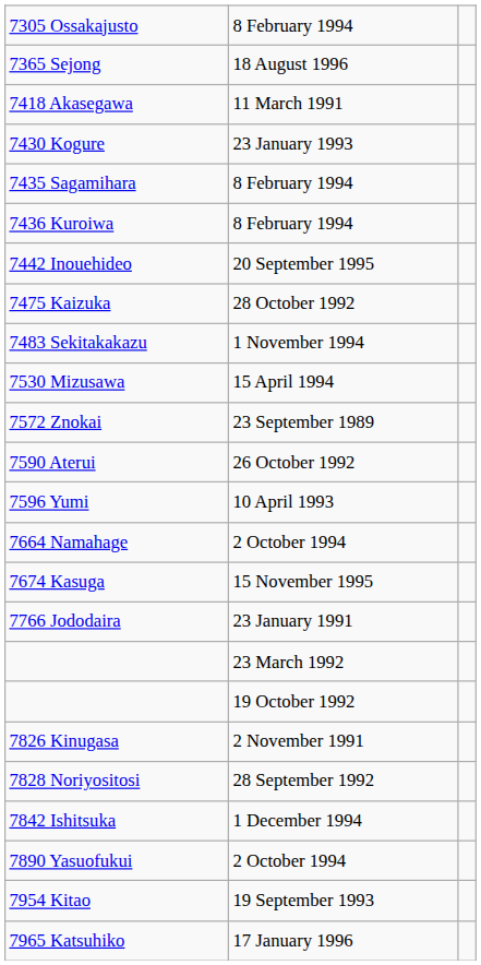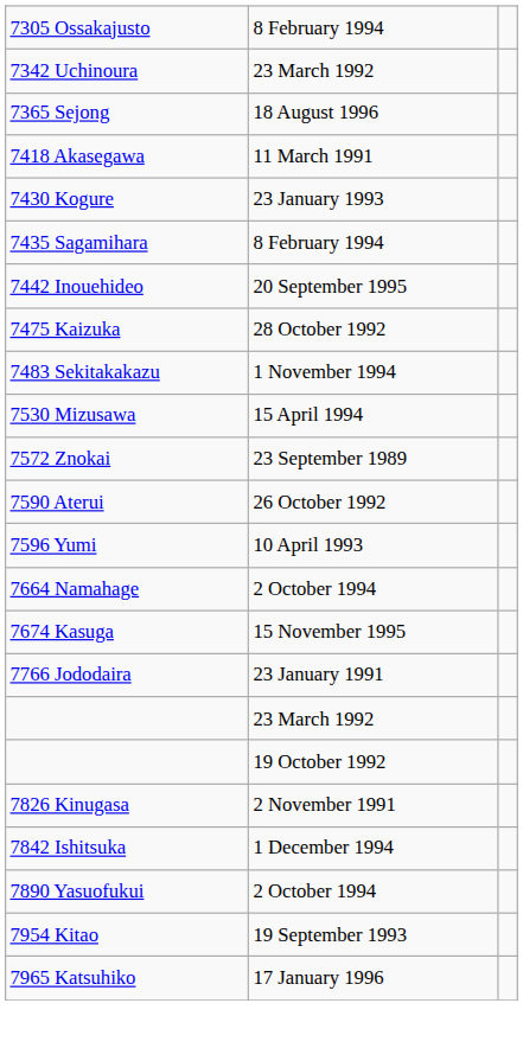+ row: 7342 Uchinoura | 23 March 1992
- row: 7436 Kuroiwa | 8 February 1994
- row: 7828 Noriyositosi | 28 September 1992
